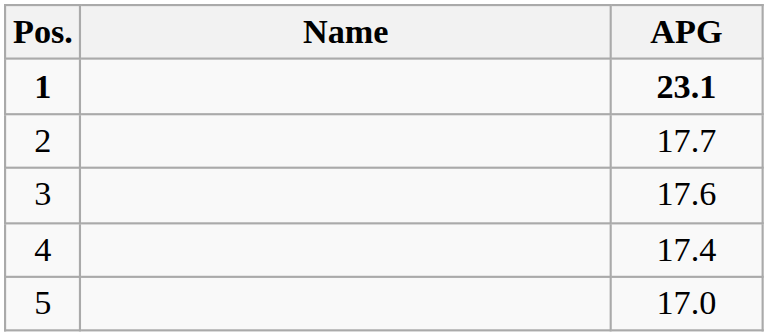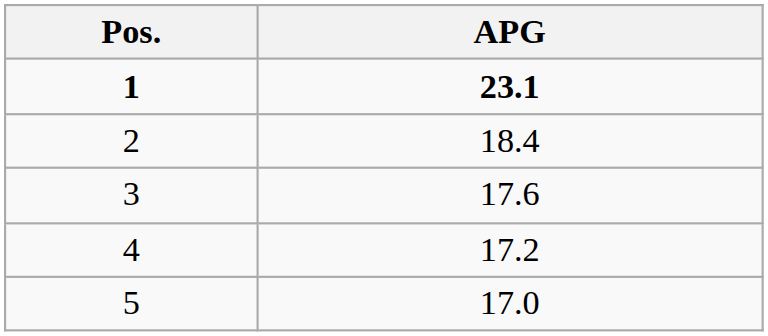- column: Name
2 | APG: 17.7 -> 18.4
4 | APG: 17.4 -> 17.2
